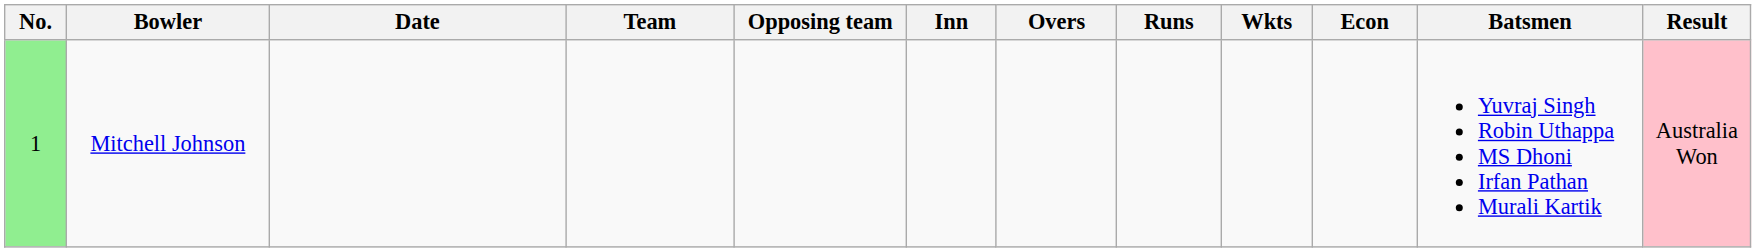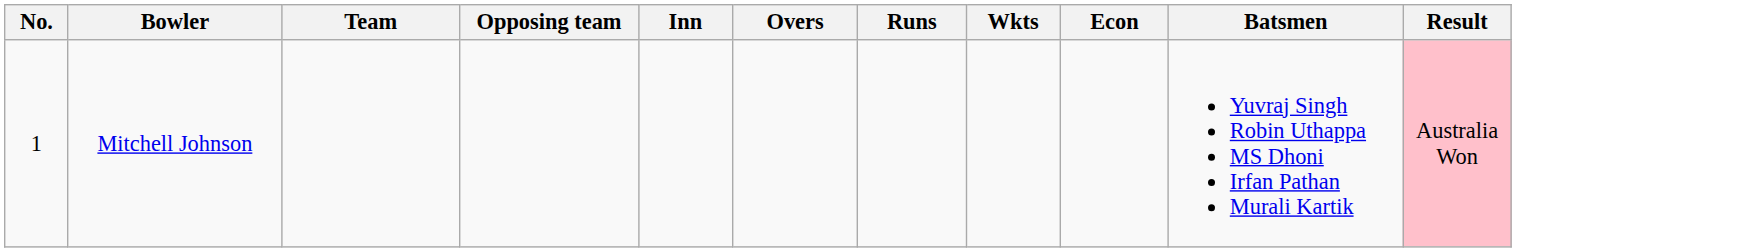- column: Date
Mitchell Johnson | No.: lightgreen background -> no background
